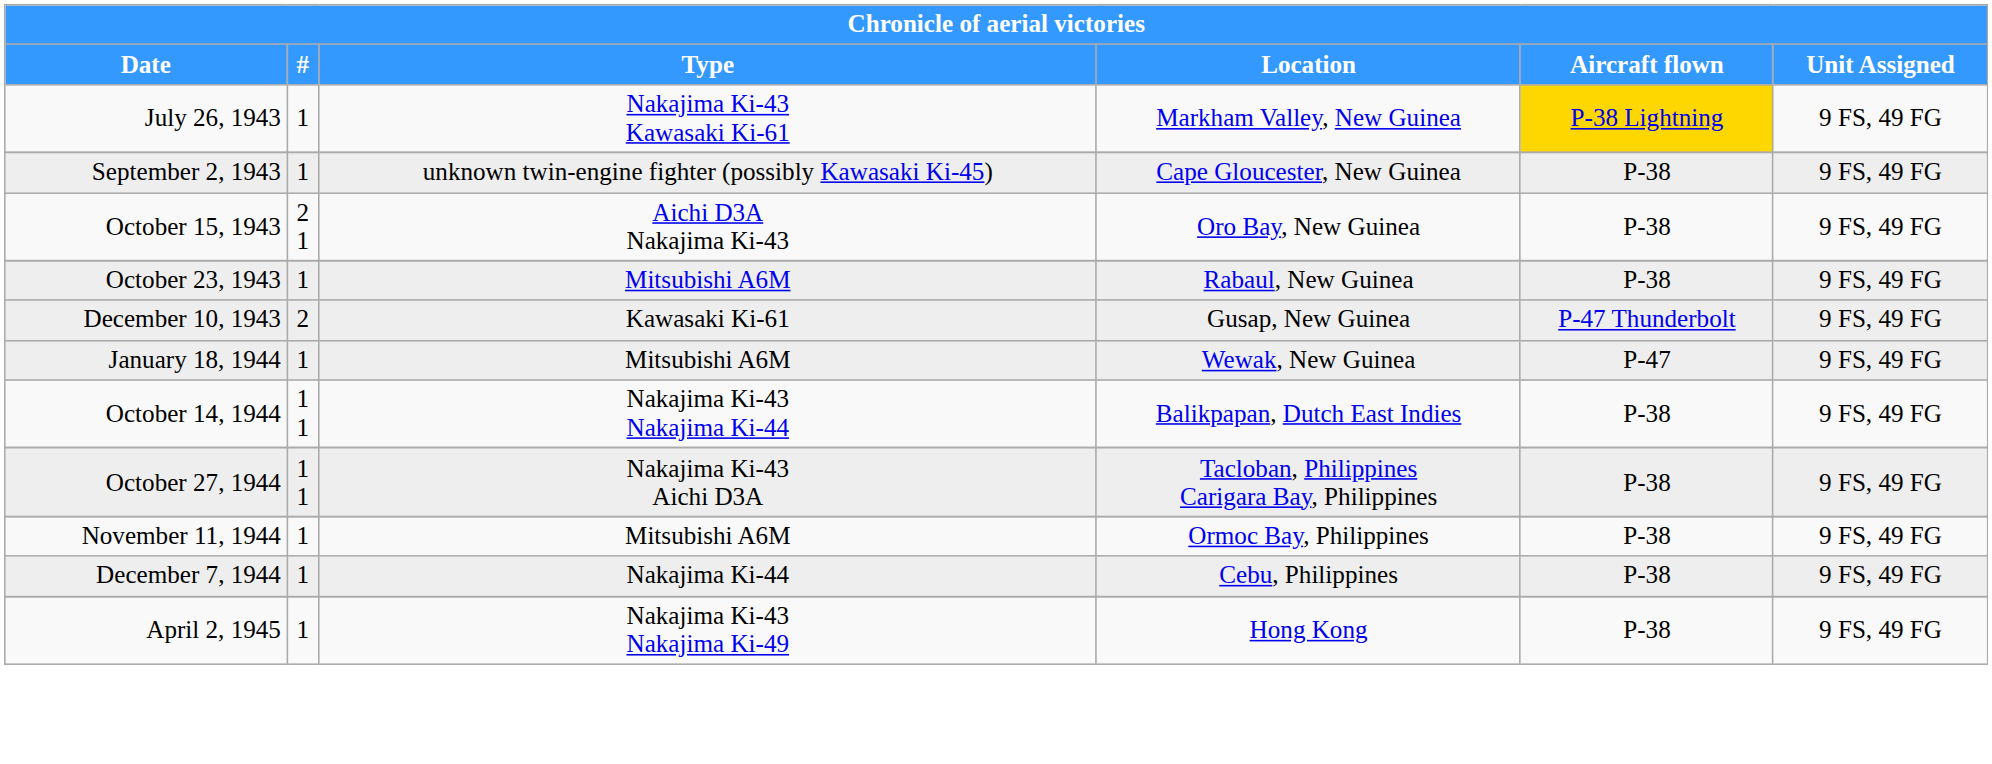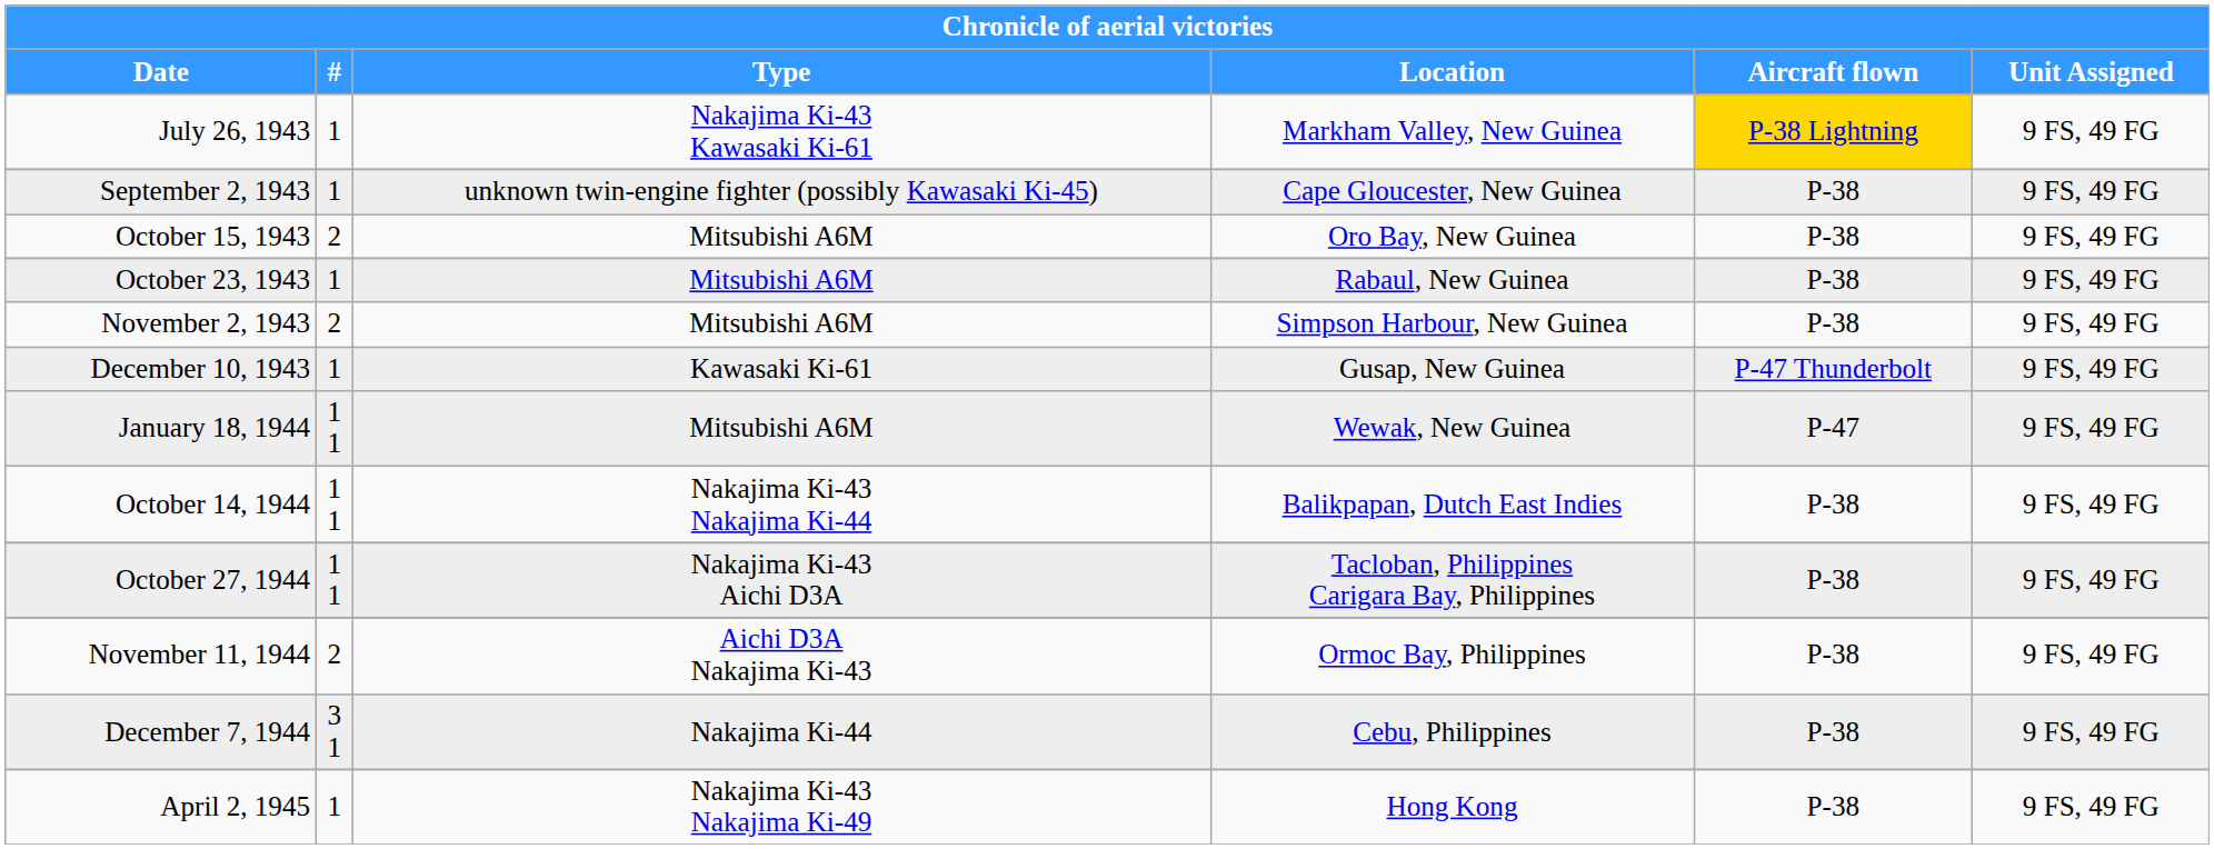October 15, 1943 | #: 2 1 -> 2
October 15, 1943 | Type: Aichi D3A Nakajima Ki-43 -> Mitsubishi A6M
+ row: November 2, 1943 | 2 | Mitsubishi A6M | Simpson Harbour, New Guinea | P-38 | 9 FS, 49 FG
December 10, 1943 | #: 2 -> 1
January 18, 1944 | #: 1 -> 1 1
November 11, 1944 | #: 1 -> 2
November 11, 1944 | Type: Mitsubishi A6M -> Aichi D3A Nakajima Ki-43
December 7, 1944 | #: 1 -> 3 1
